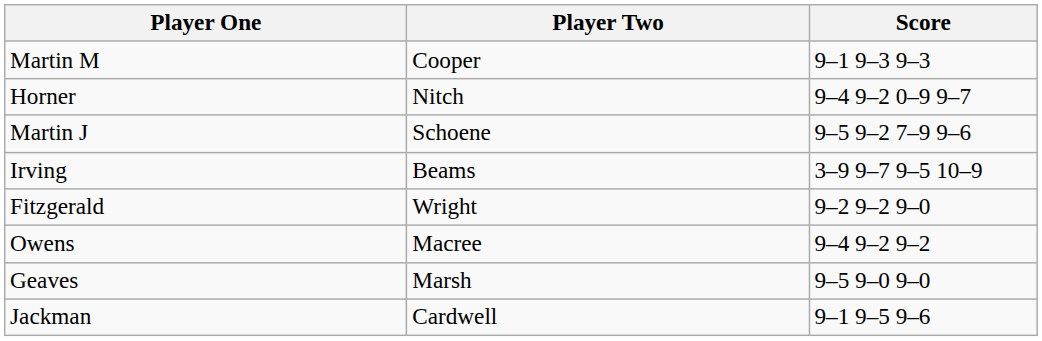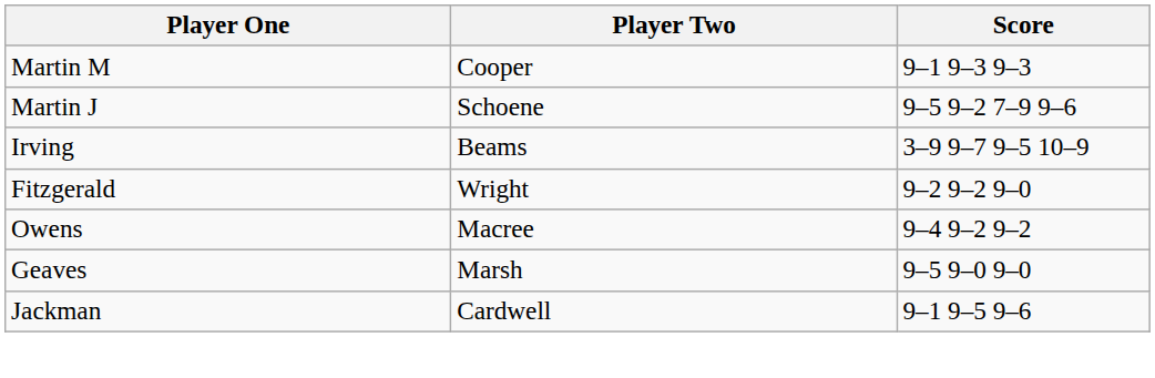- row: Horner | Nitch | 9–4 9–2 0–9 9–7
